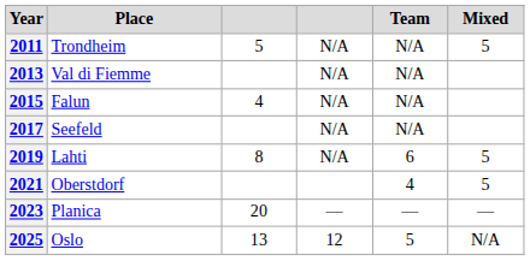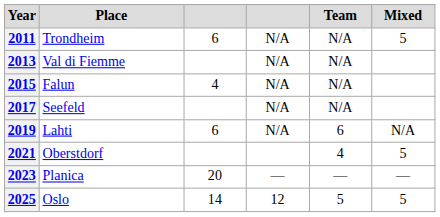2011 | column 3: 5 -> 6
2019 | column 3: 8 -> 6
2019 | Mixed: 5 -> N/A
2025 | column 3: 13 -> 14
2025 | Mixed: N/A -> 5
